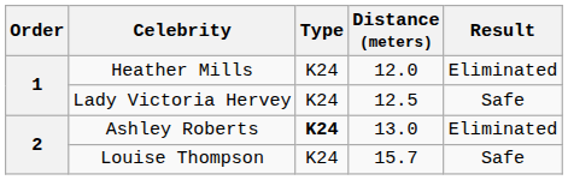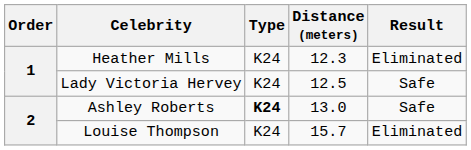Heather Mills | Distance (meters): 12.0 -> 12.3
Ashley Roberts | Result: Eliminated -> Safe
Louise Thompson | Result: Safe -> Eliminated
